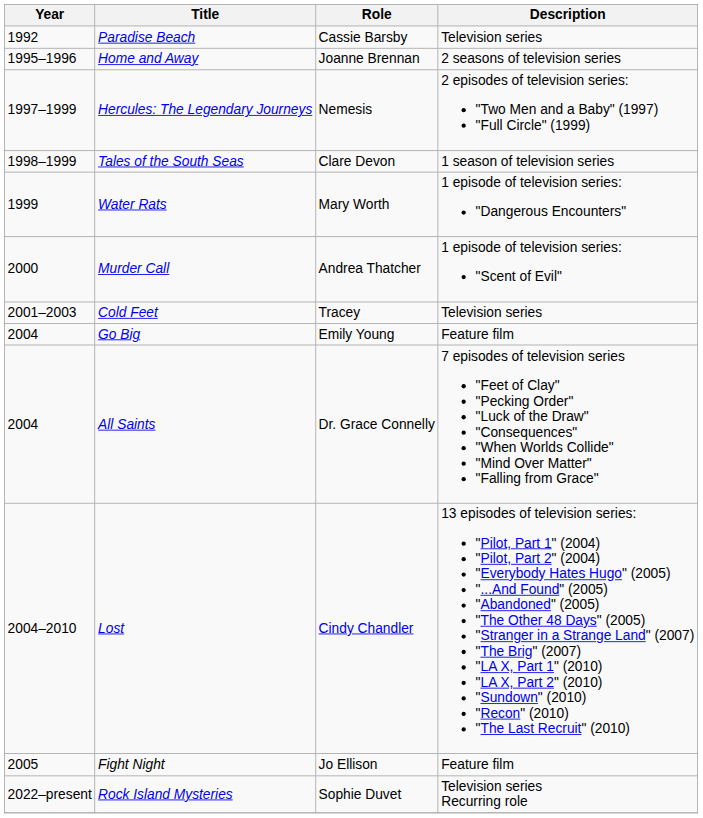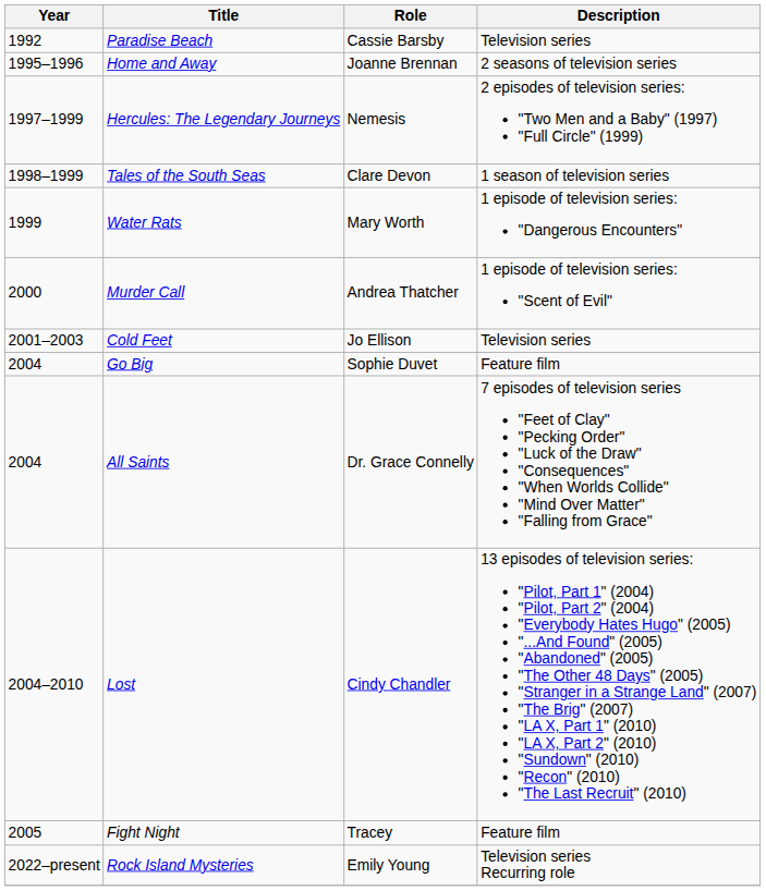Cold Feet | Role: Tracey -> Jo Ellison
Go Big | Role: Emily Young -> Sophie Duvet
Fight Night | Role: Jo Ellison -> Tracey
Rock Island Mysteries | Role: Sophie Duvet -> Emily Young
